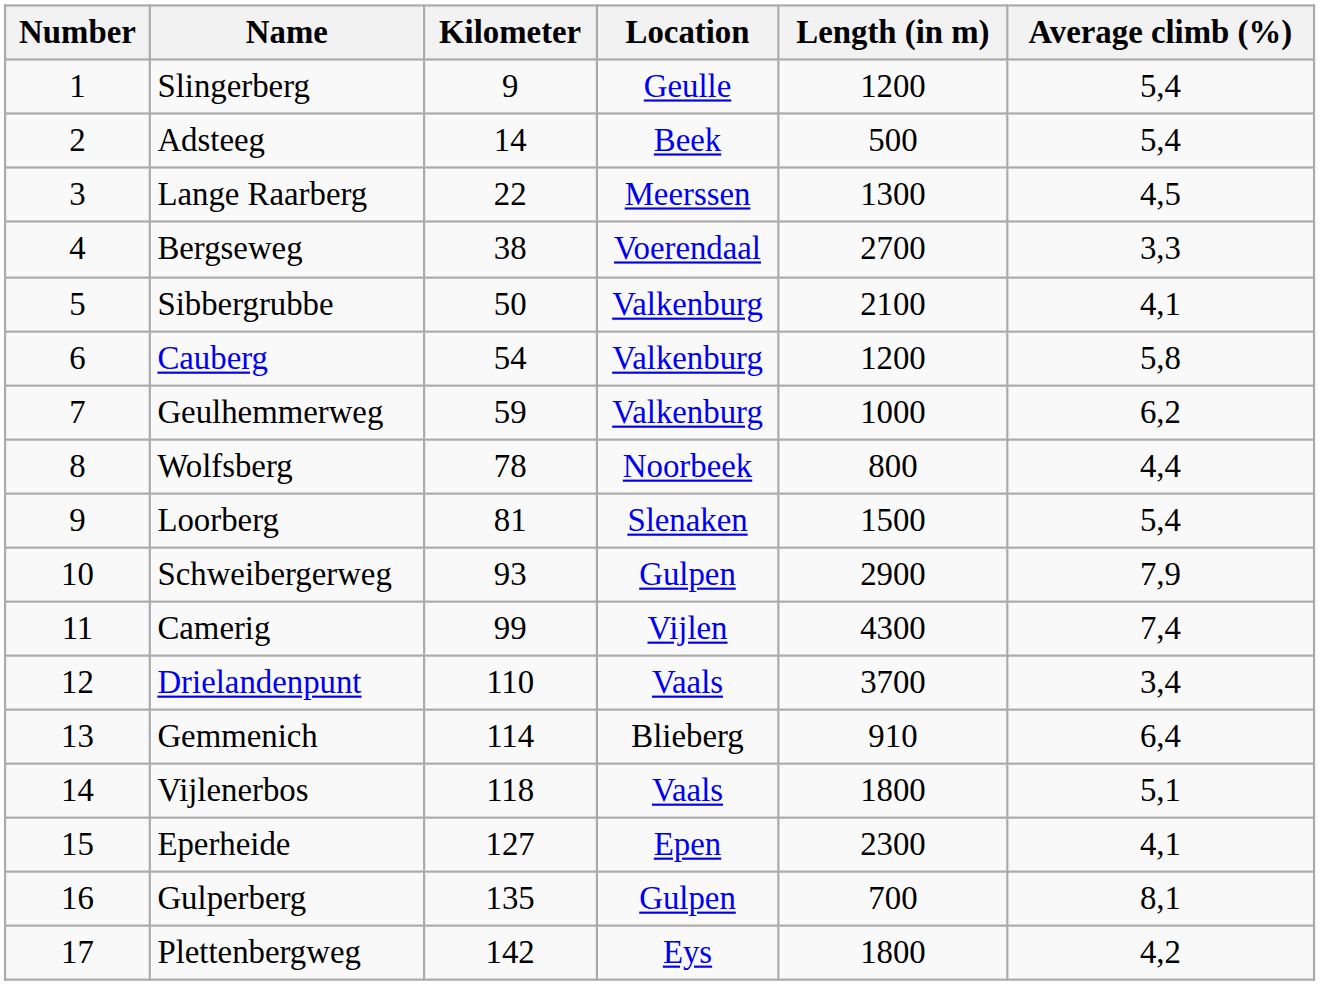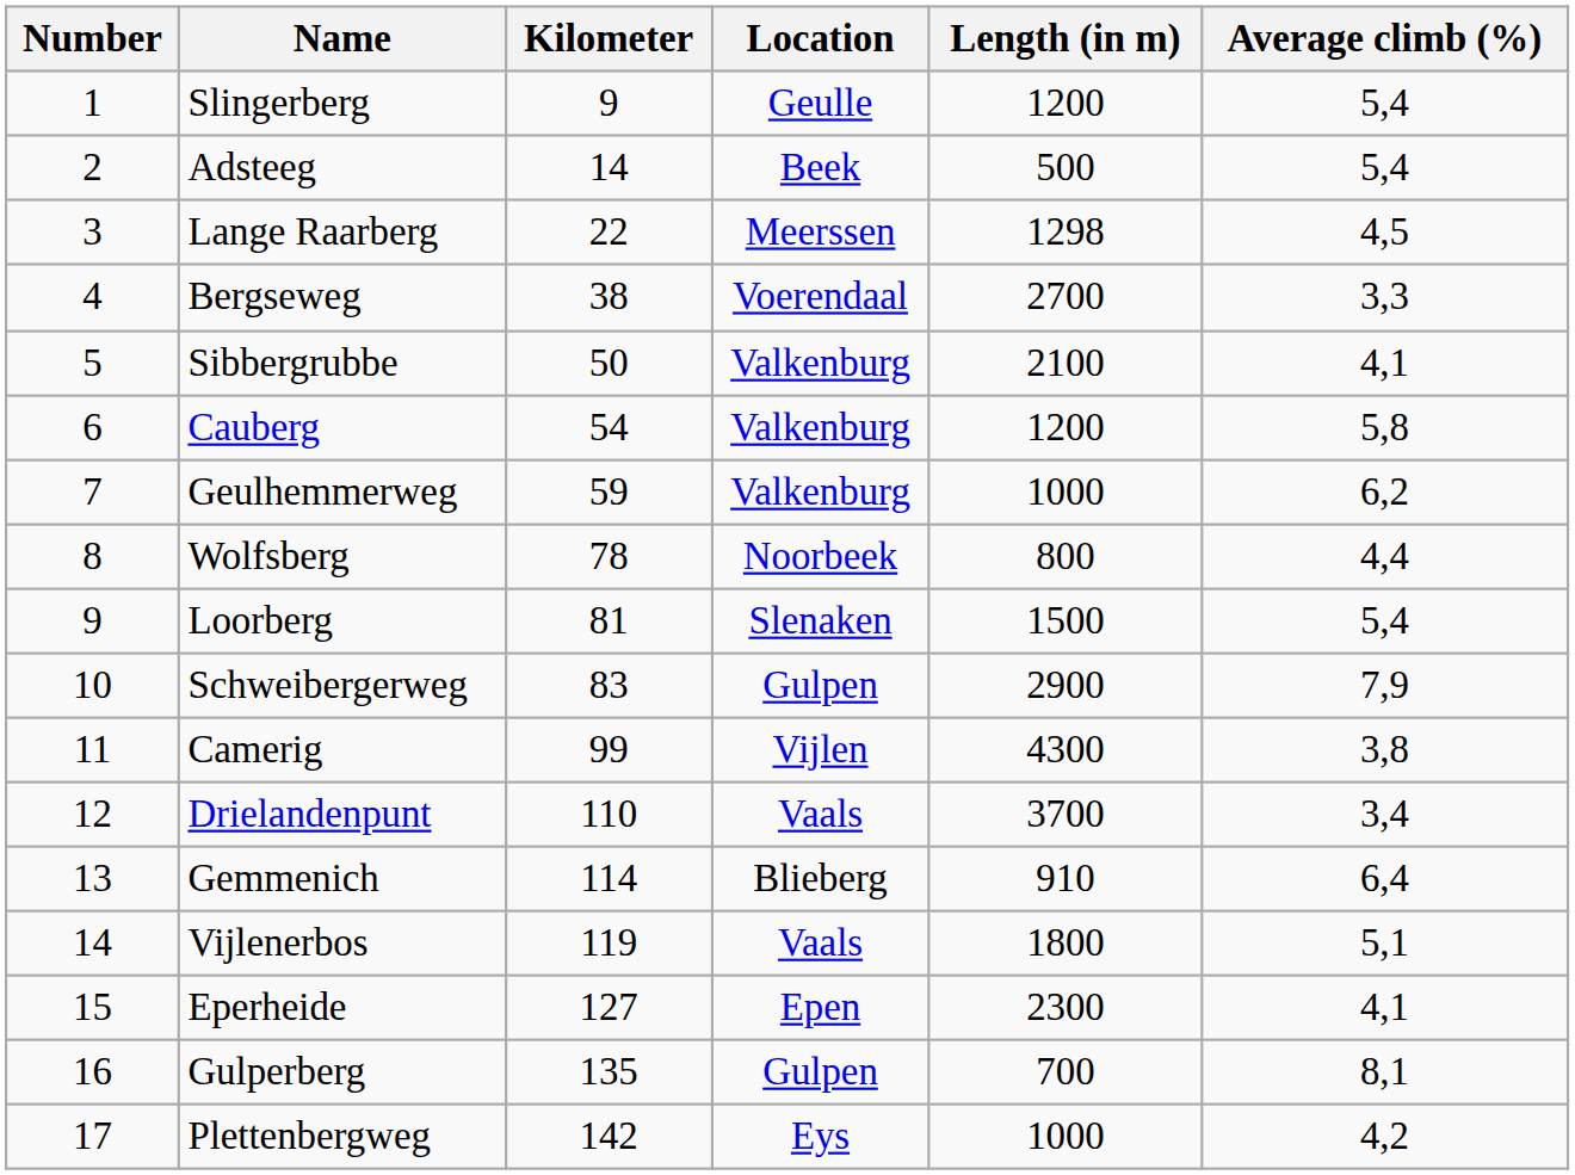Lange Raarberg | Length (in m): 1300 -> 1298
Schweibergerweg | Kilometer: 93 -> 83
Camerig | Average climb (%): 7,4 -> 3,8
Vijlenerbos | Kilometer: 118 -> 119
Plettenbergweg | Length (in m): 1800 -> 1000
